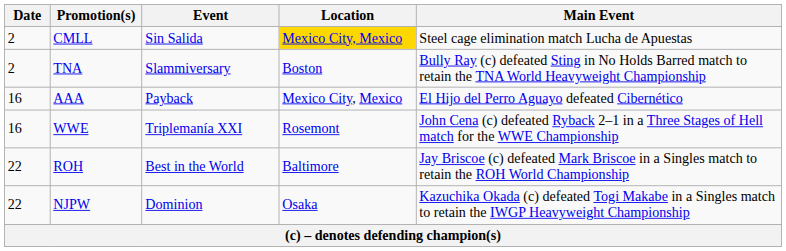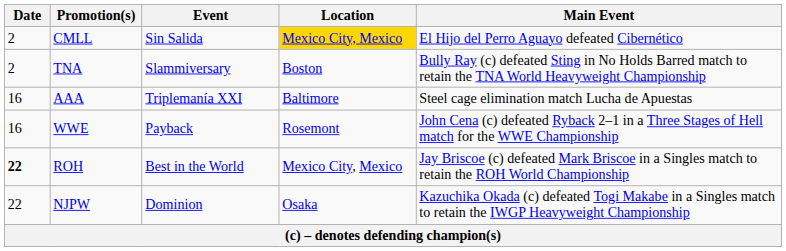CMLL | Main Event: Steel cage elimination match Lucha de Apuestas -> El Hijo del Perro Aguayo defeated Cibernético
AAA | Event: Payback -> Triplemanía XXI
AAA | Location: Mexico City, Mexico -> Baltimore
AAA | Main Event: El Hijo del Perro Aguayo defeated Cibernético -> Steel cage elimination match Lucha de Apuestas
WWE | Event: Triplemanía XXI -> Payback
ROH | Date: normal -> bold
ROH | Location: Baltimore -> Mexico City, Mexico
